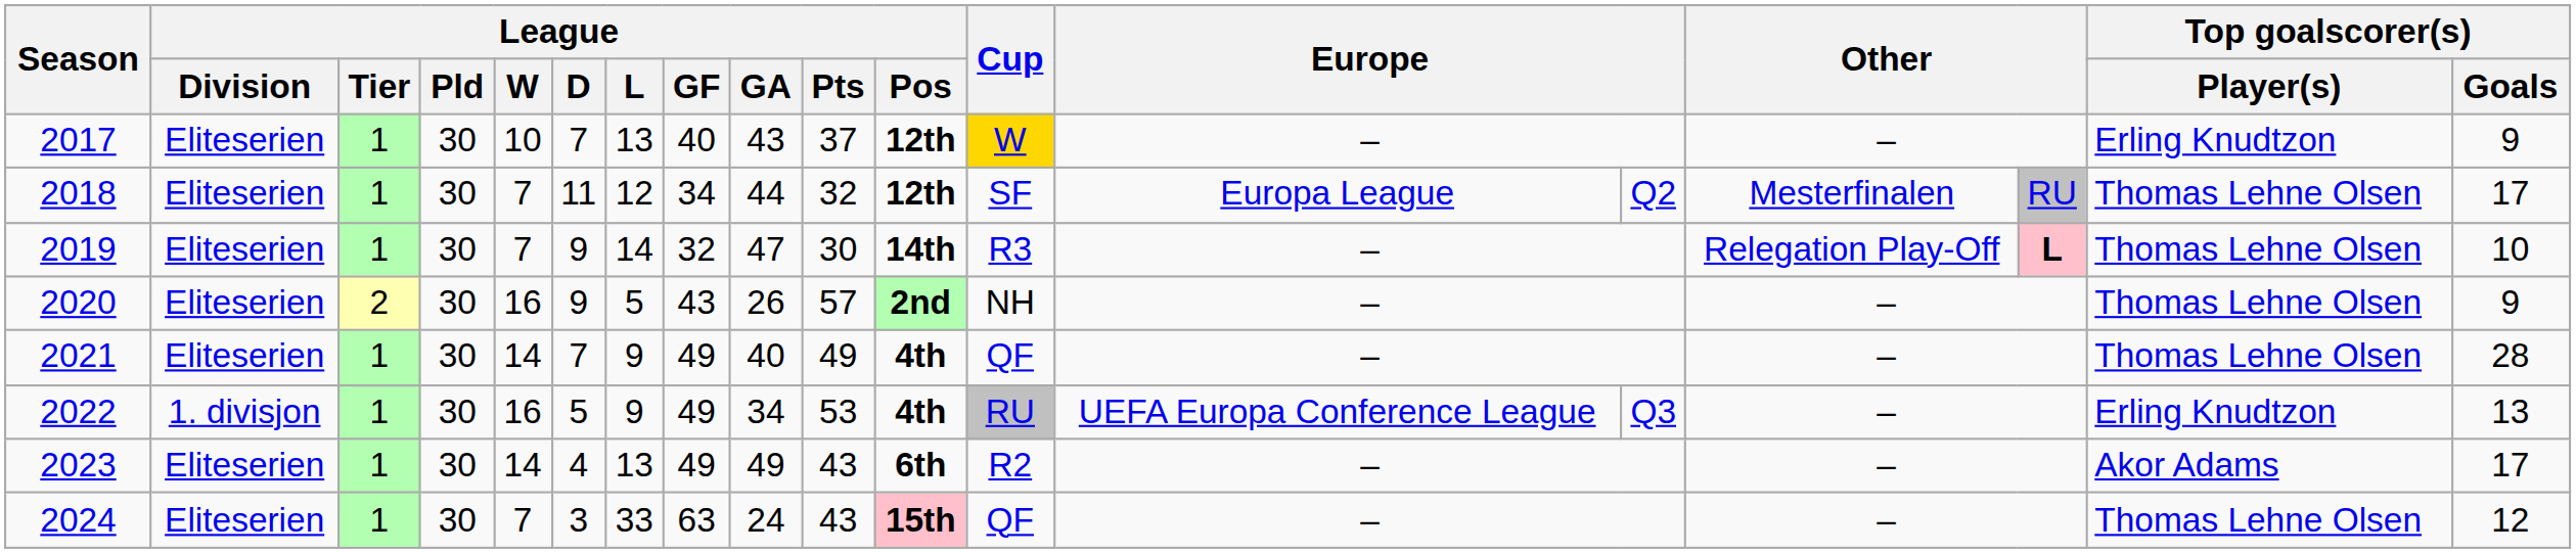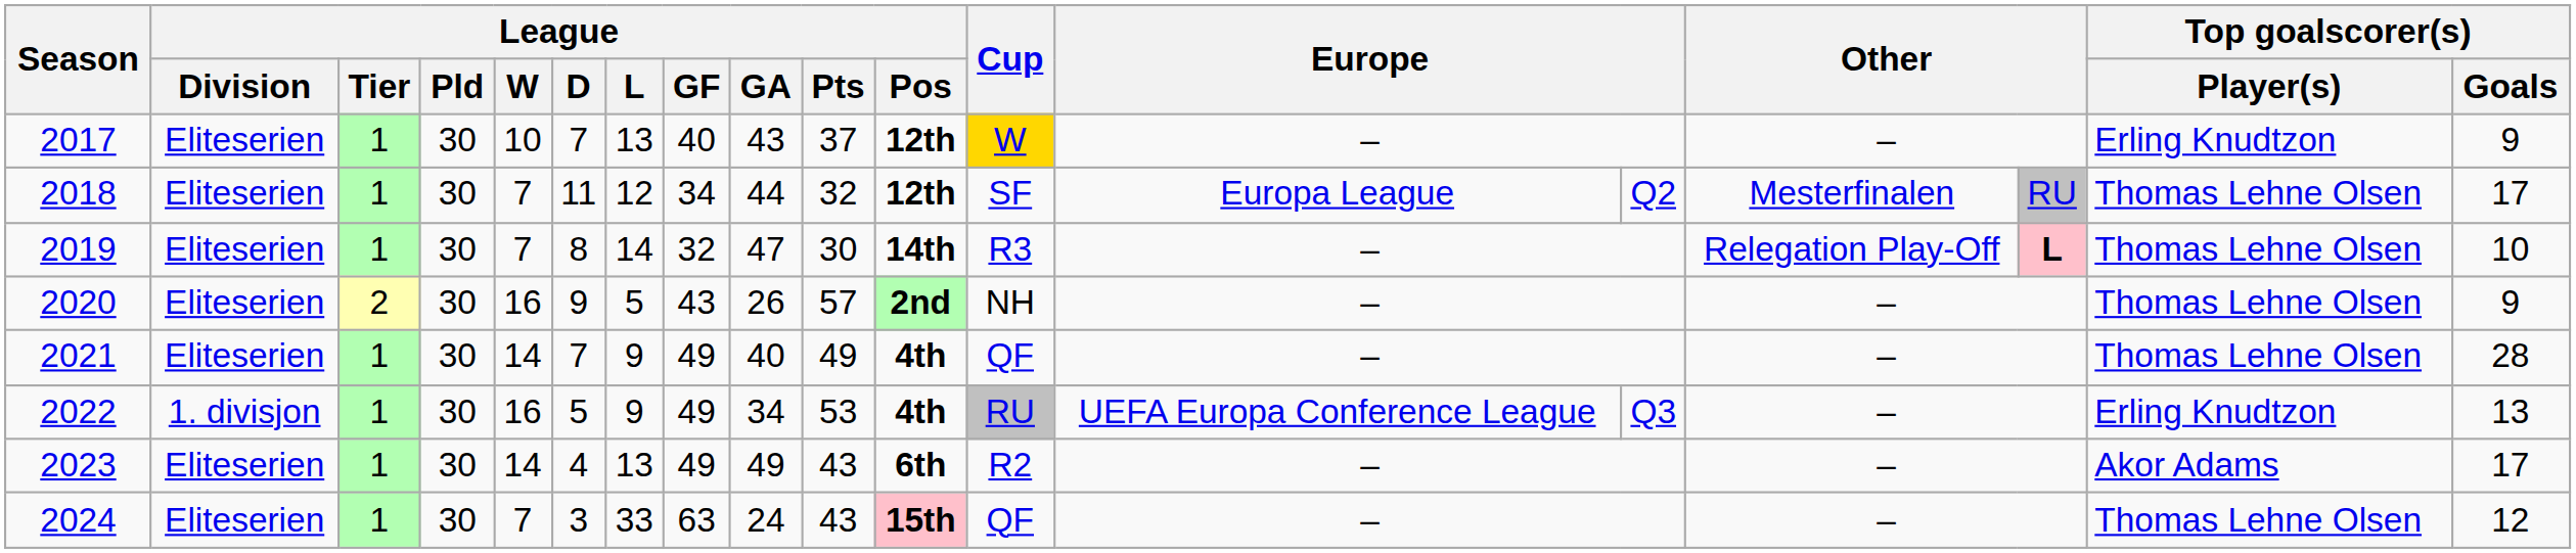2019 | League / D: 9 -> 8
